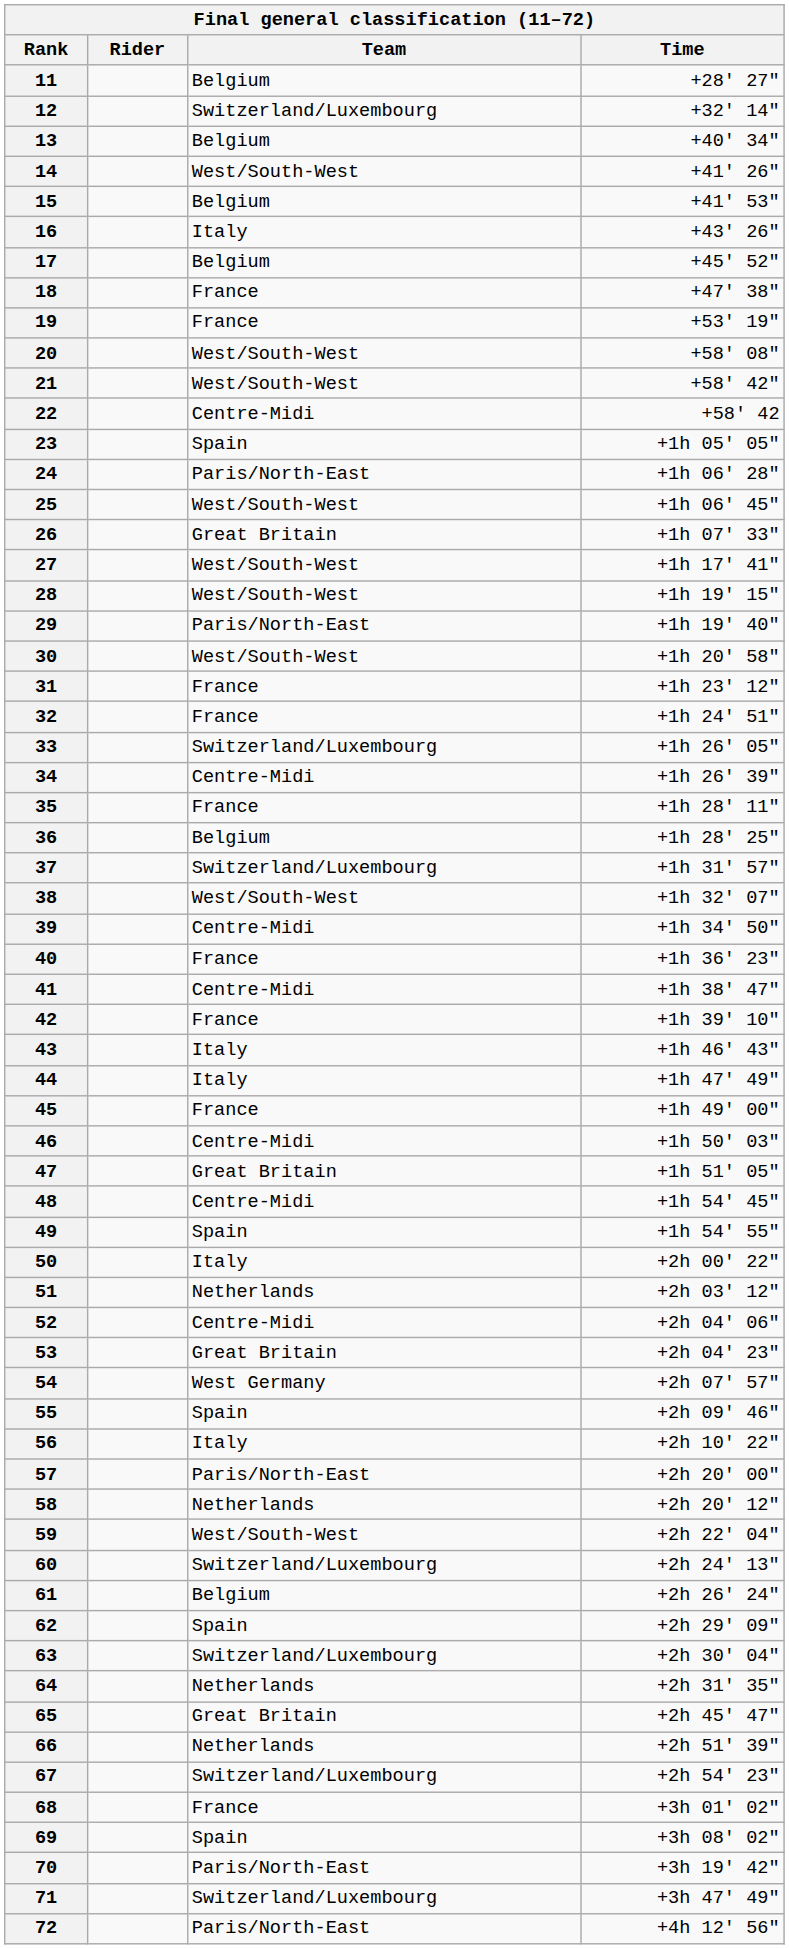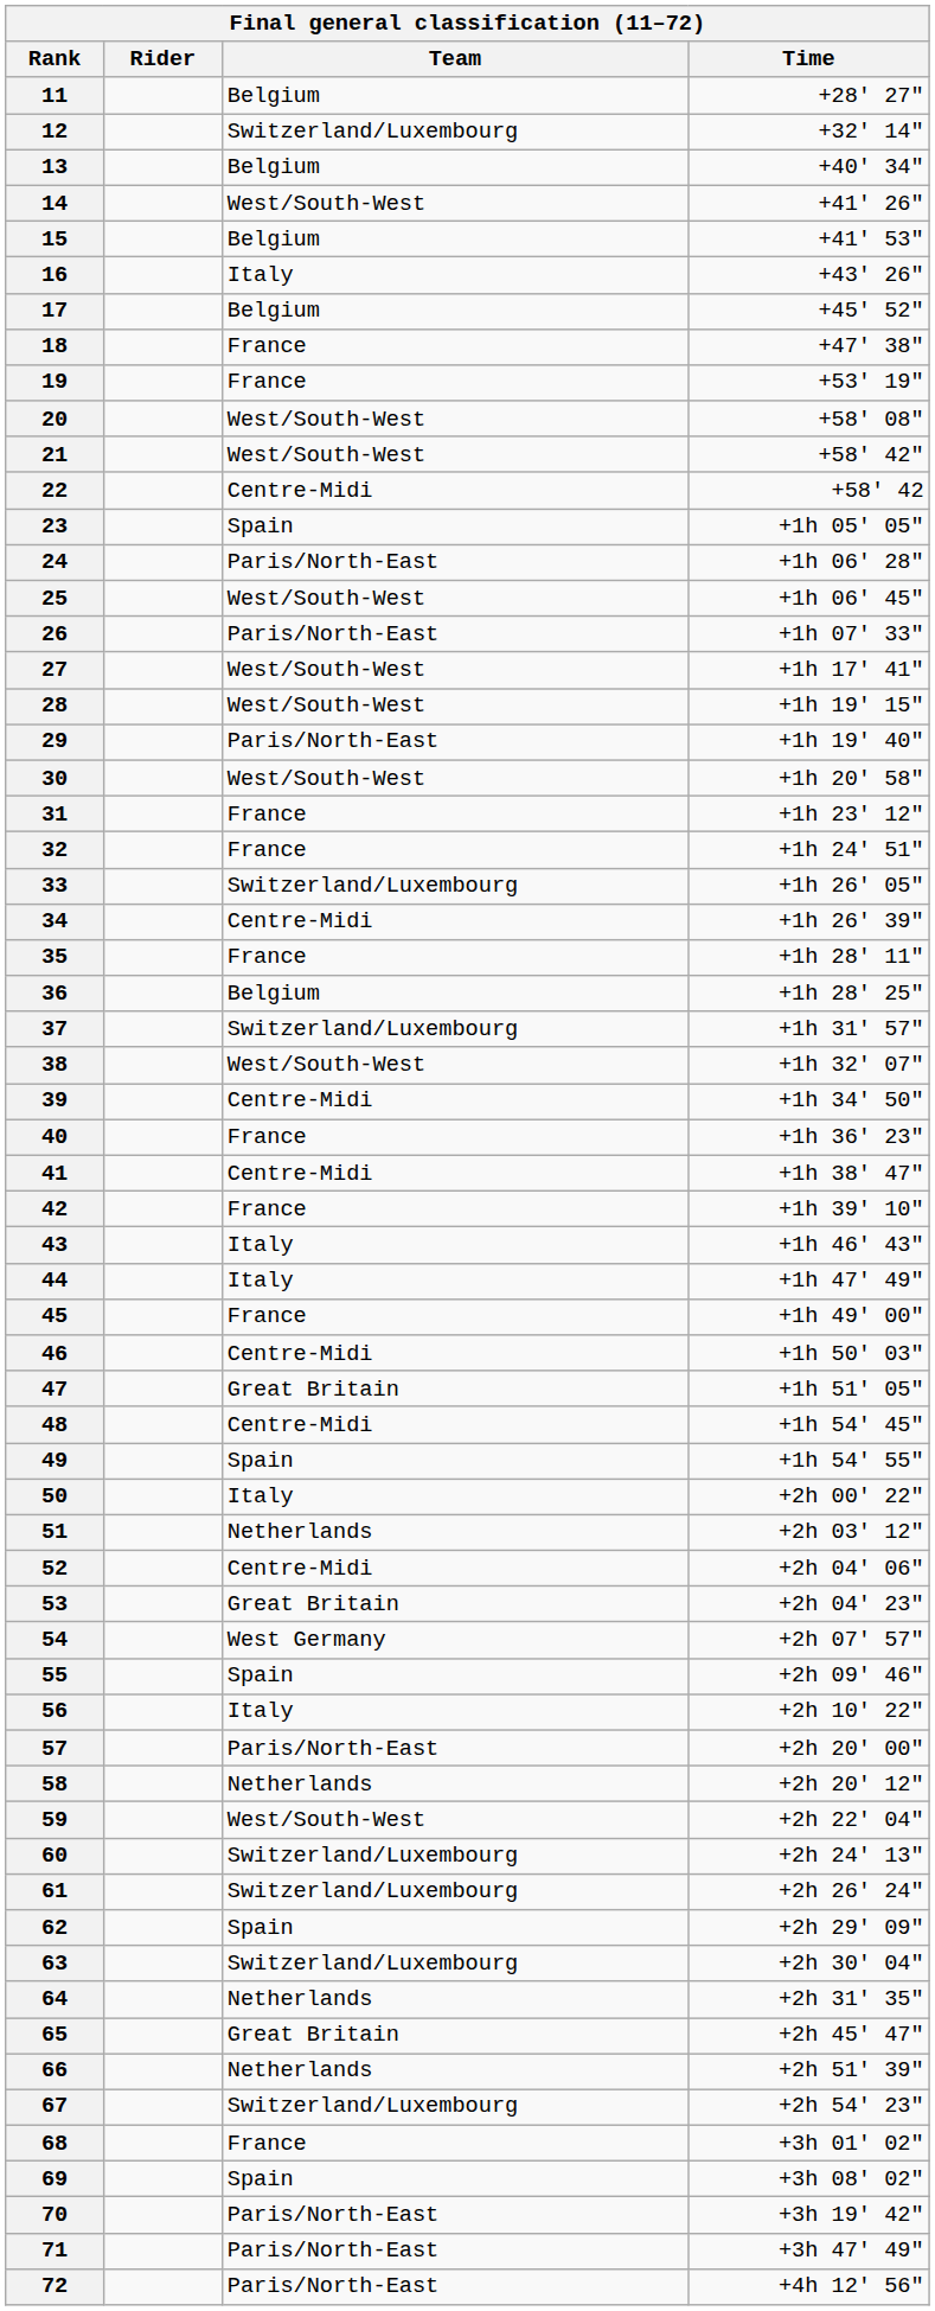26 | Team: Great Britain -> Paris/North-East
61 | Team: Belgium -> Switzerland/Luxembourg
71 | Team: Switzerland/Luxembourg -> Paris/North-East
